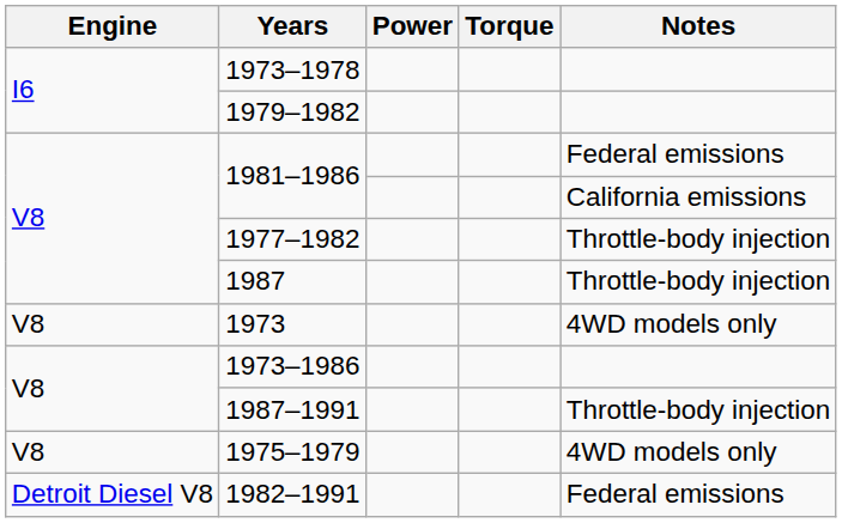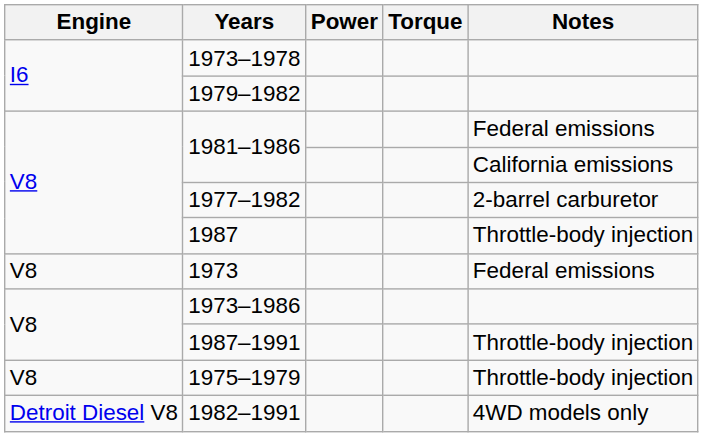1977–1982 | Notes: Throttle-body injection -> 2-barrel carburetor
1973 | Notes: 4WD models only -> Federal emissions
1975–1979 | Notes: 4WD models only -> Throttle-body injection
1982–1991 | Notes: Federal emissions -> 4WD models only
